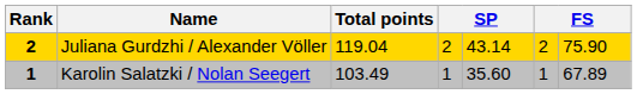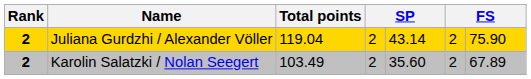Karolin Salatzki / Nolan Seegert | Rank: 1 -> 2
Karolin Salatzki / Nolan Seegert | column 4: 1 -> 2
Karolin Salatzki / Nolan Seegert | column 6: 1 -> 2
